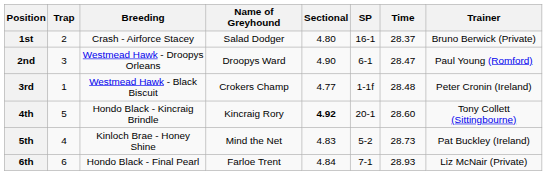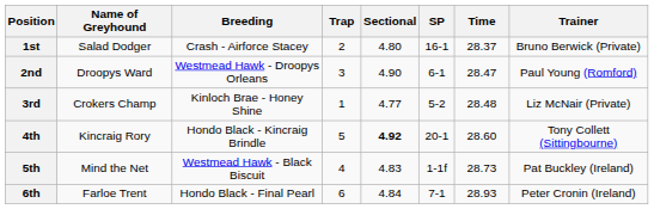columns swapped: Name of Greyhound <-> Trap
3rd | Breeding: Westmead Hawk - Black Biscuit -> Kinloch Brae - Honey Shine
3rd | SP: 1-1f -> 5-2
3rd | Trainer: Peter Cronin (Ireland) -> Liz McNair (Private)
5th | Breeding: Kinloch Brae - Honey Shine -> Westmead Hawk - Black Biscuit
5th | SP: 5-2 -> 1-1f
6th | Trainer: Liz McNair (Private) -> Peter Cronin (Ireland)
